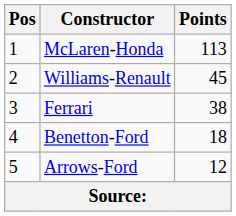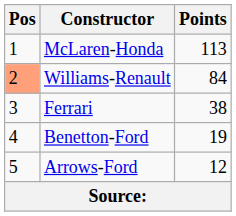Williams-Renault | Pos: no background -> lightsalmon background
Williams-Renault | Points: 45 -> 84
Benetton-Ford | Points: 18 -> 19
